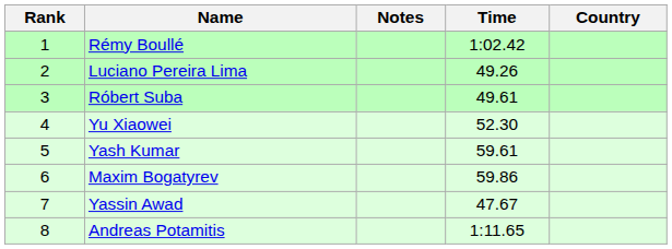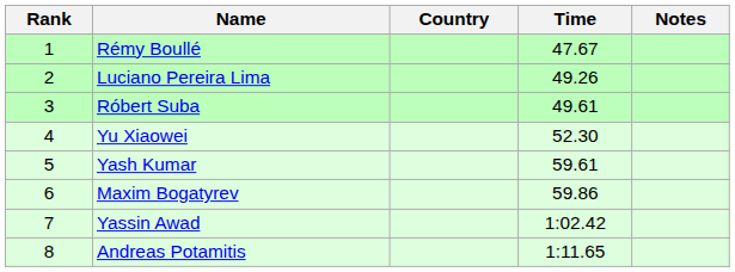columns swapped: Country <-> Notes
Rémy Boullé | Time: 1:02.42 -> 47.67
Yassin Awad | Time: 47.67 -> 1:02.42
